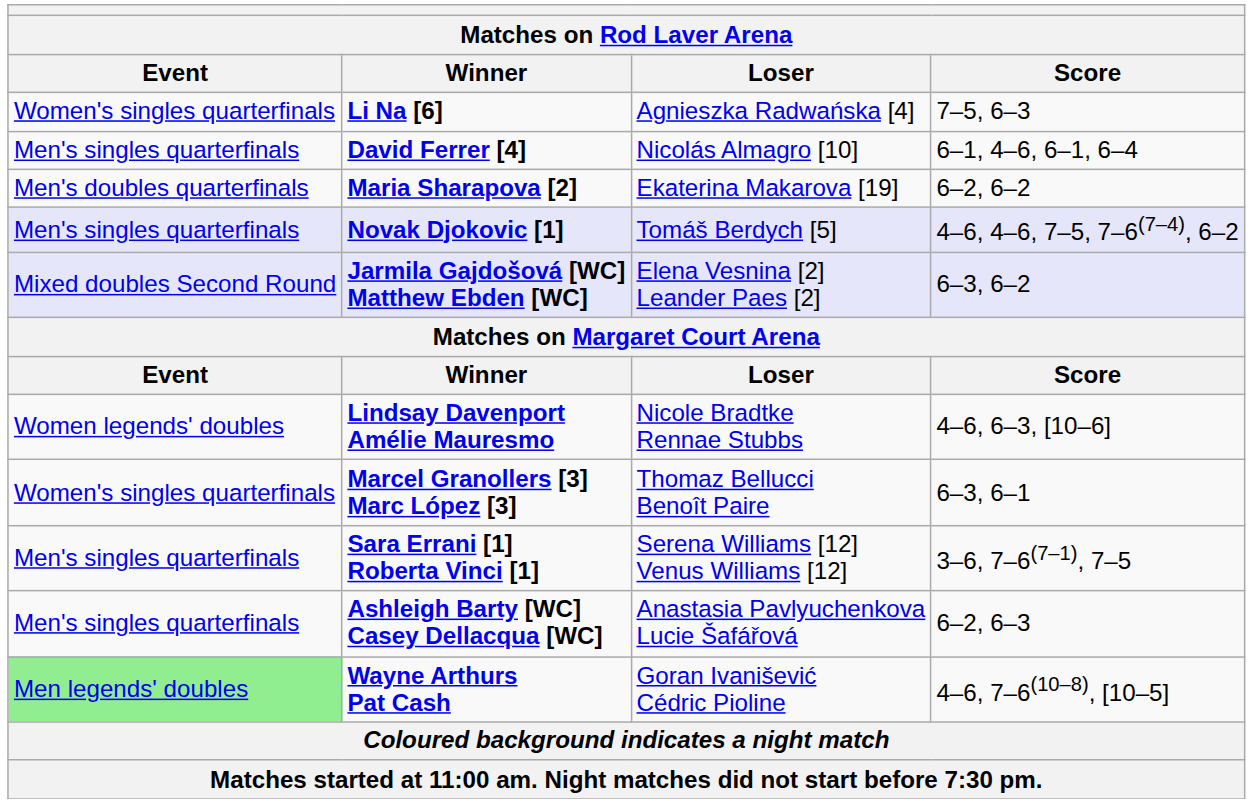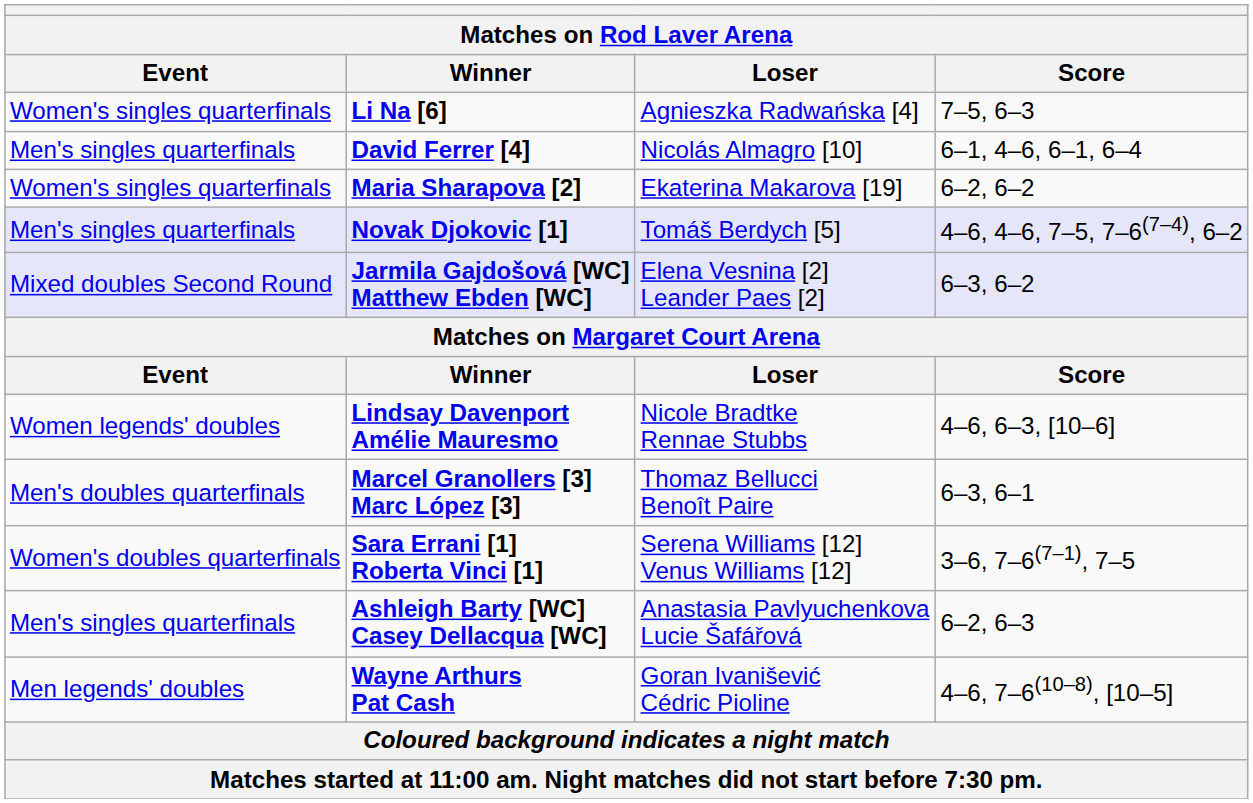Maria Sharapova [2] | Event: Men's doubles quarterfinals -> Women's singles quarterfinals
Marcel Granollers [3] Marc López [3] | Event: Women's singles quarterfinals -> Men's doubles quarterfinals
Sara Errani [1] Roberta Vinci [1] | Event: Men's singles quarterfinals -> Women's doubles quarterfinals
Wayne Arthurs Pat Cash | Event: lightgreen background -> no background
